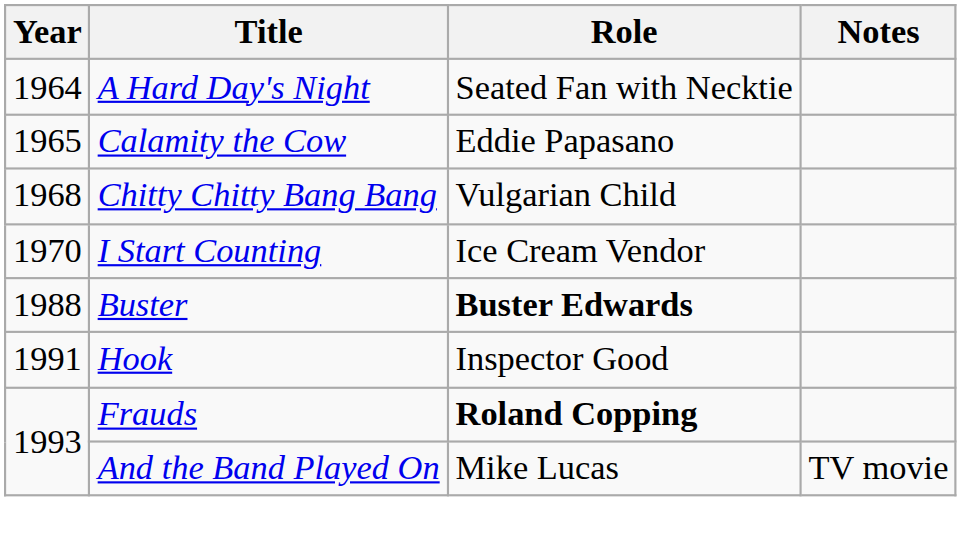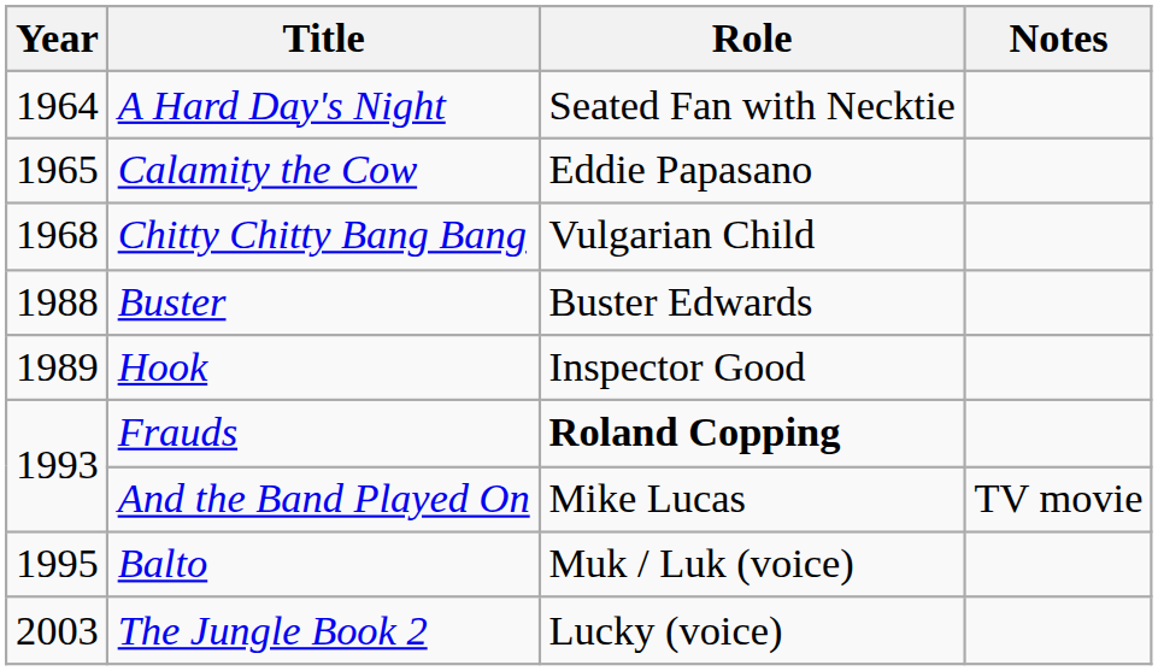- row: 1970 | I Start Counting | Ice Cream Vendor
Buster | Role: bold -> normal
Hook | Year: 1991 -> 1989
+ row: 1995 | Balto | Muk / Luk (voice)
+ row: 2003 | The Jungle Book 2 | Lucky (voice)
